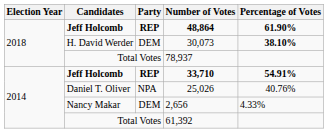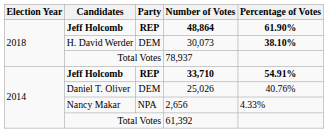25,026 | Party: NPA -> DEM
2,656 | Party: DEM -> NPA
